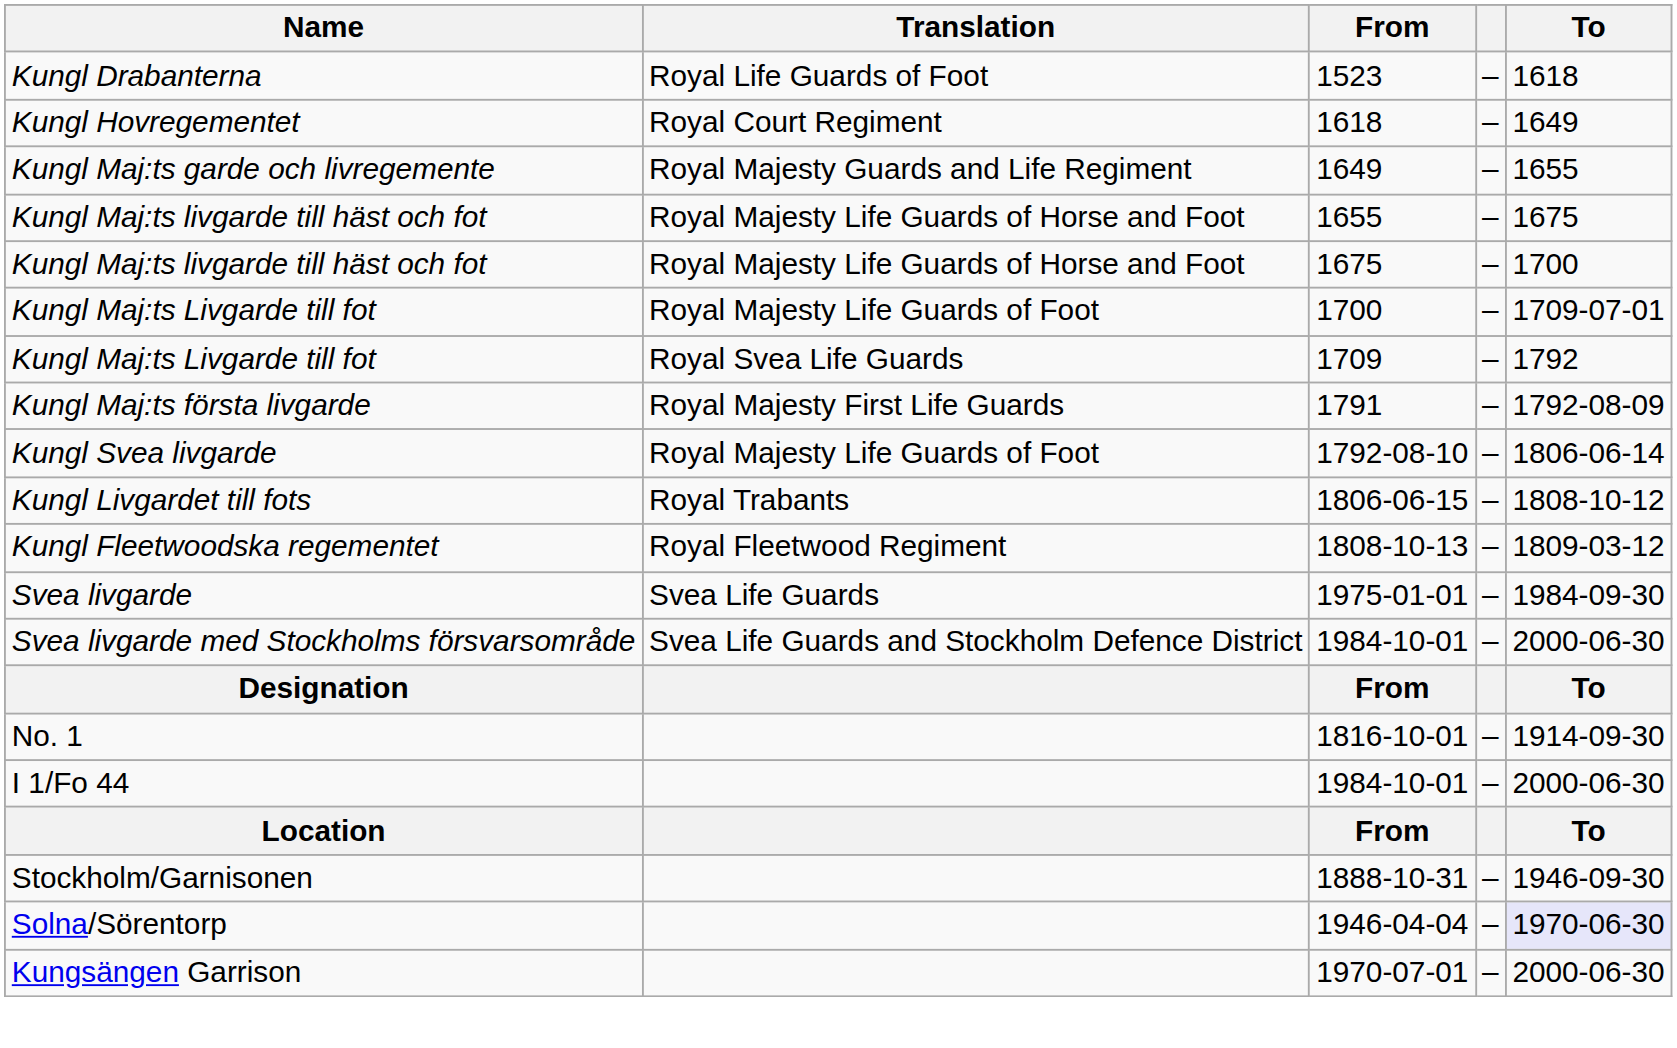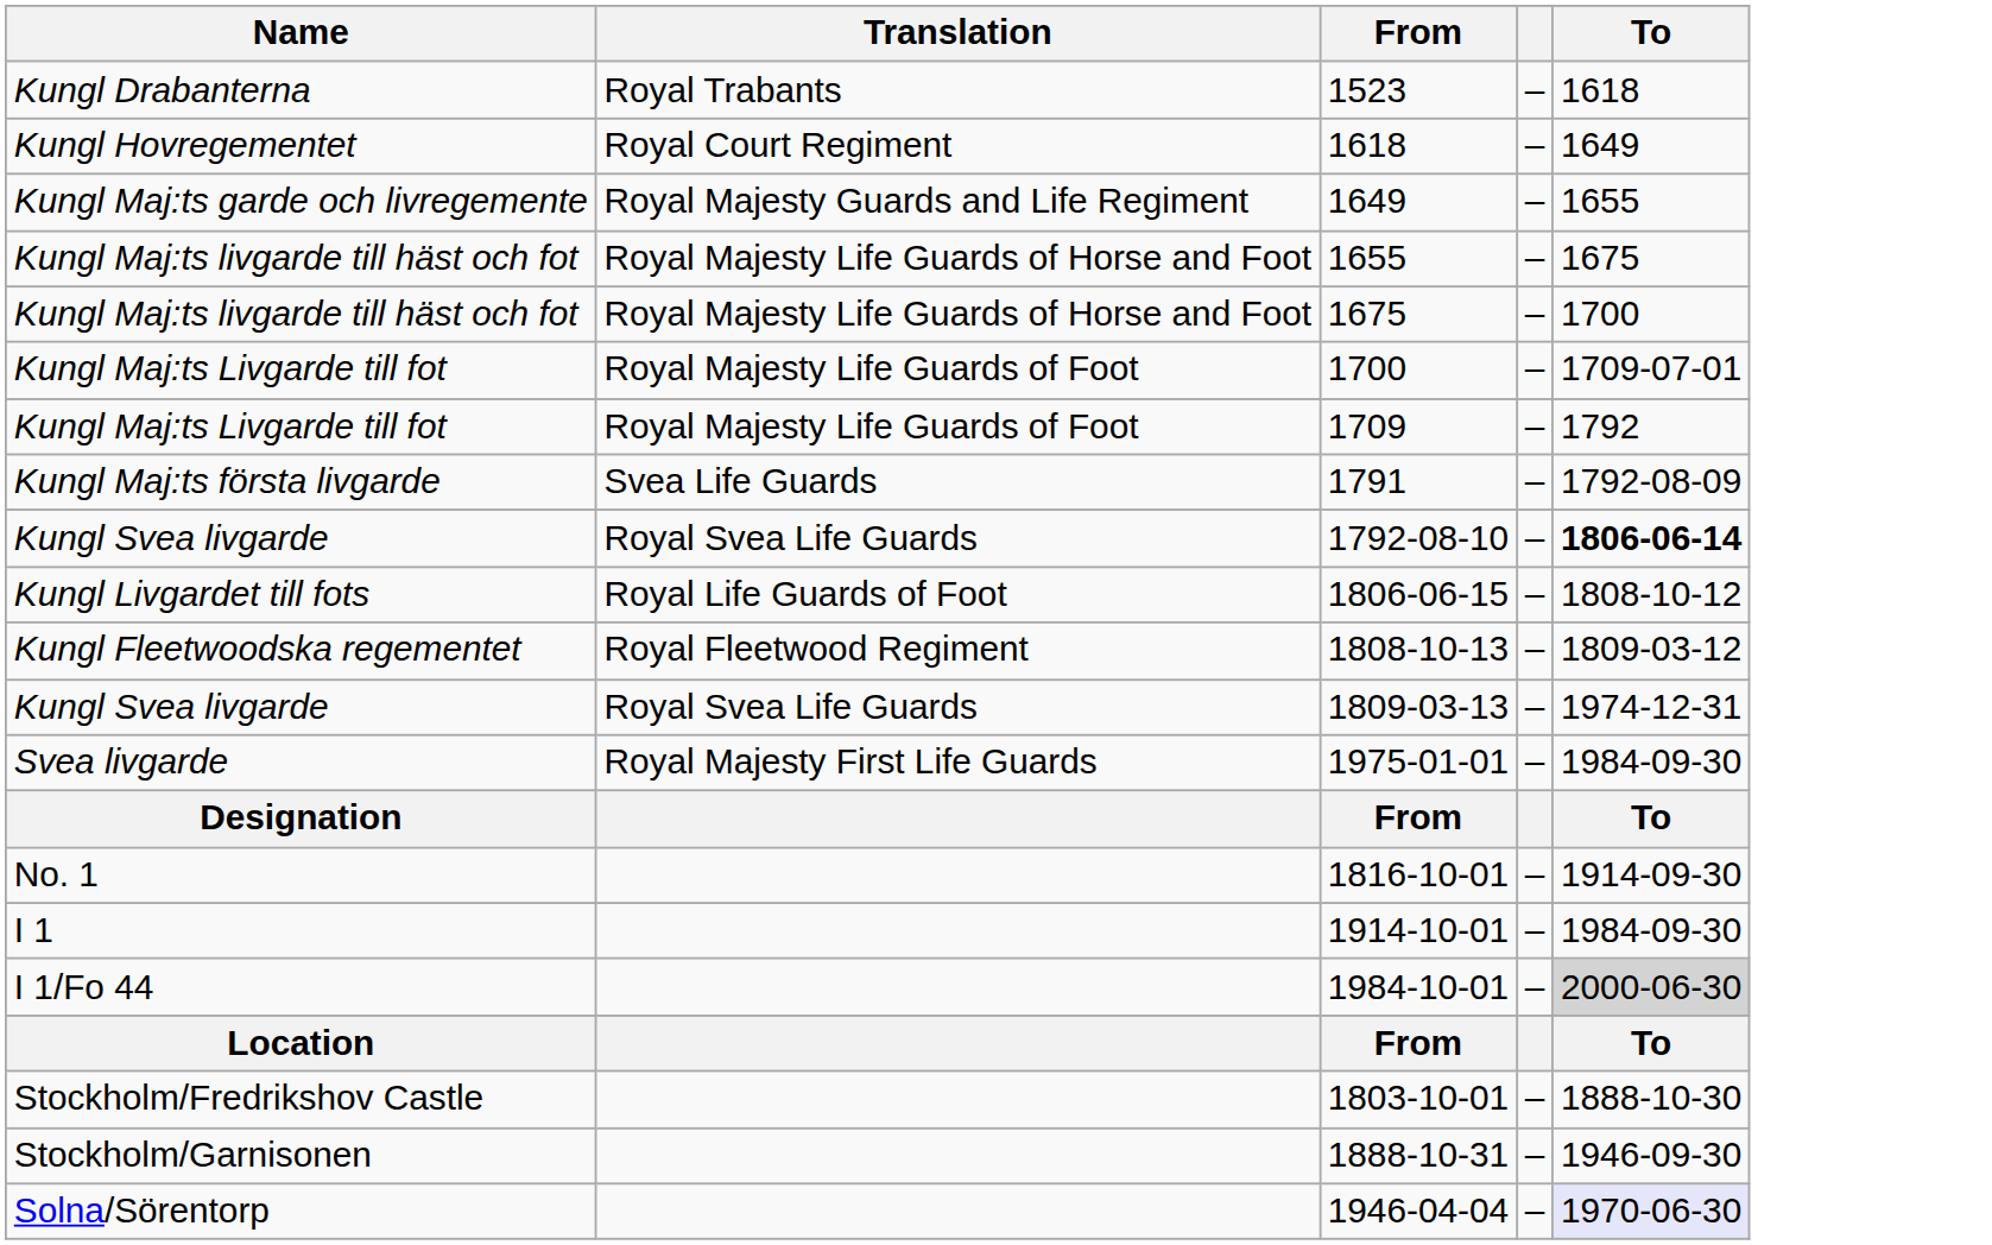1523 | Translation: Royal Life Guards of Foot -> Royal Trabants
1709 | Translation: Royal Svea Life Guards -> Royal Majesty Life Guards of Foot
1791 | Translation: Royal Majesty First Life Guards -> Svea Life Guards
1792-08-10 | Translation: Royal Majesty Life Guards of Foot -> Royal Svea Life Guards
1792-08-10 | To: normal -> bold
1806-06-15 | Translation: Royal Trabants -> Royal Life Guards of Foot
+ row: Kungl Svea livgarde | Royal Svea Life Guards | 1809-03-13 | – | 1974-12-31
1975-01-01 | Translation: Svea Life Guards -> Royal Majesty First Life Guards
- row: Svea livgarde med Stockholms försvarsområde | Svea Life Guards and Stockholm Defence District | 1984-10-01 | – | 2000-06-30
+ row: I 1 | 1914-10-01 | – | 1984-09-30
I 1/Fo 44 / 1984-10-01 | To: no background -> lightgrey background
+ row: Stockholm/Fredrikshov Castle | 1803-10-01 | – | 1888-10-30
- row: Kungsängen Garrison | 1970-07-01 | – | 2000-06-30
